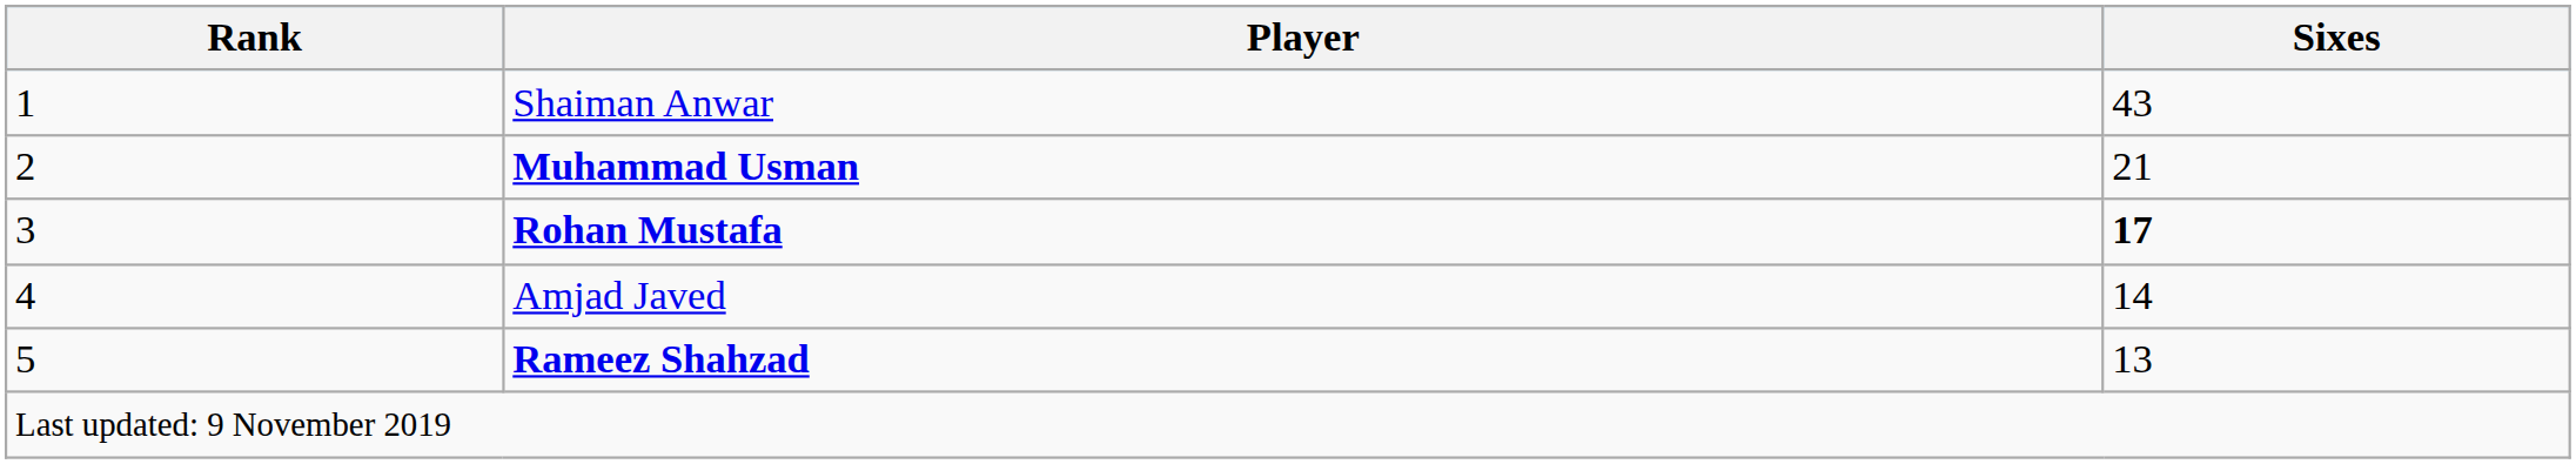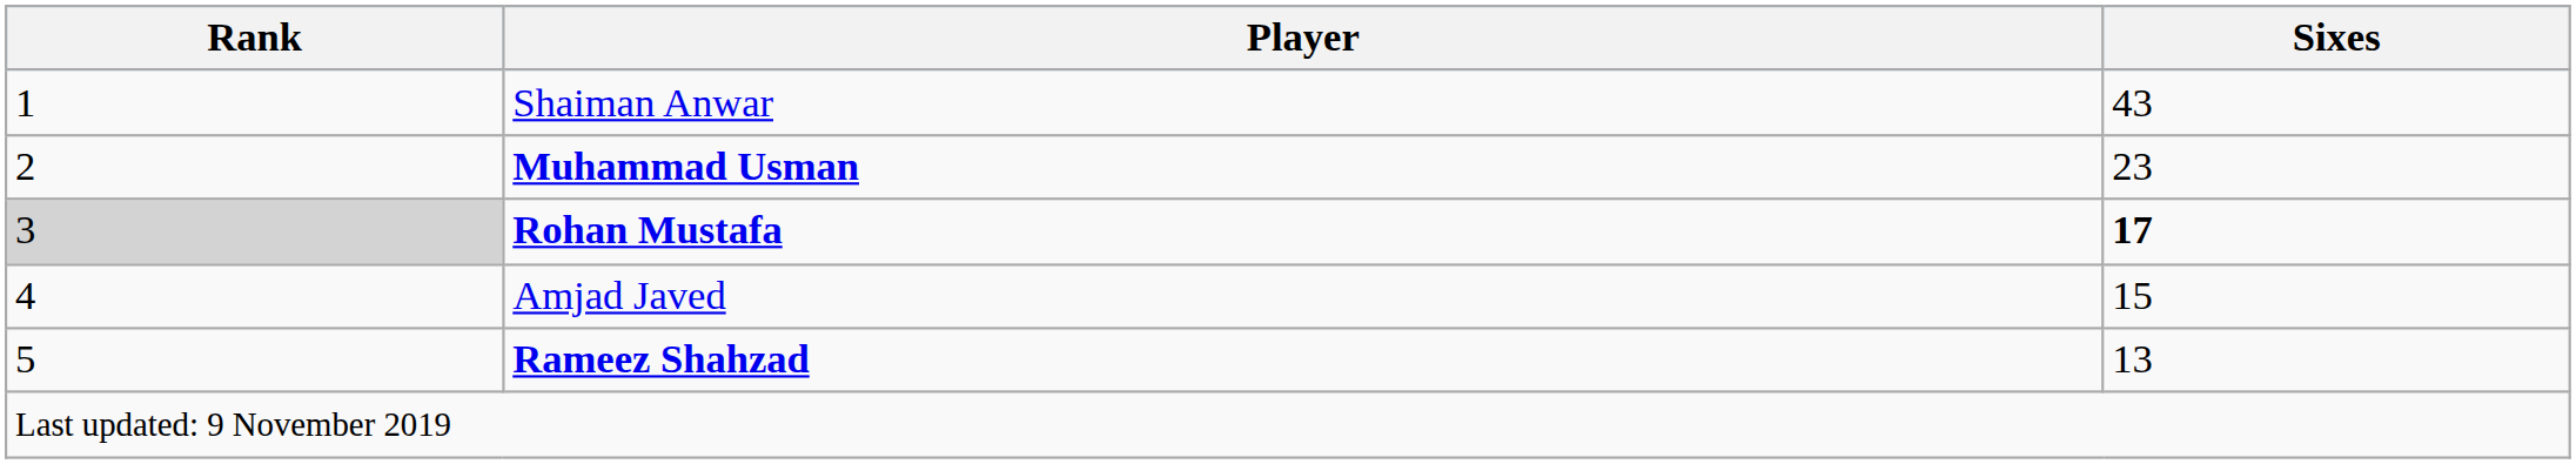Muhammad Usman | Sixes: 21 -> 23
Rohan Mustafa | Rank: no background -> lightgrey background
Amjad Javed | Sixes: 14 -> 15
